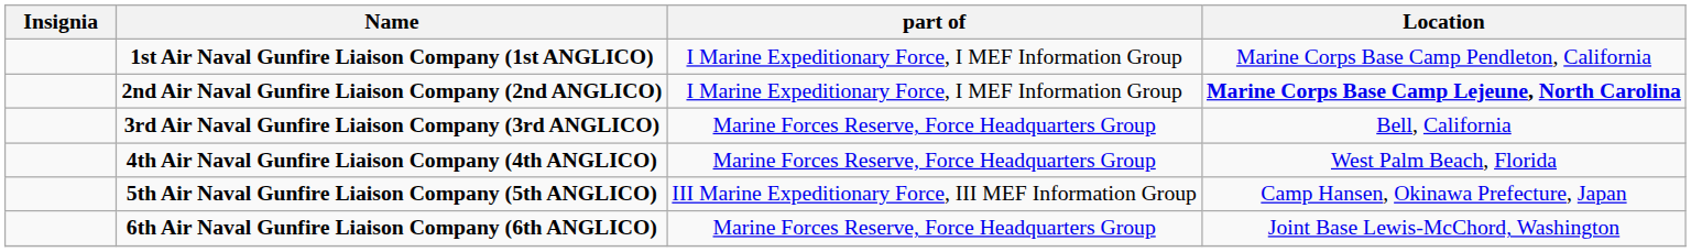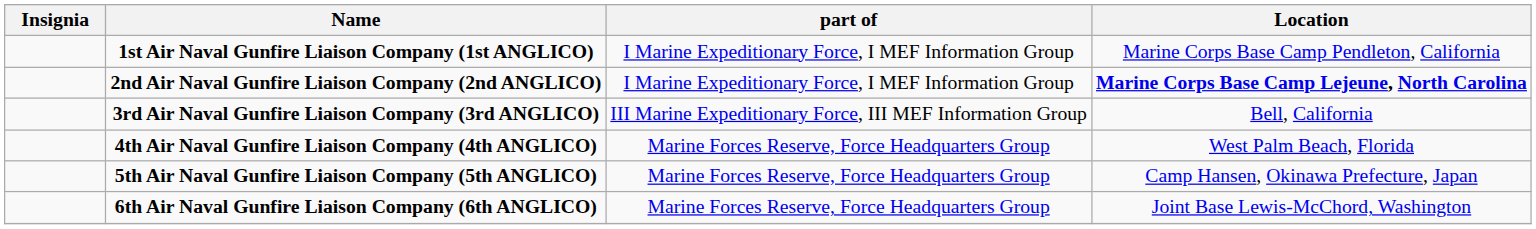3rd Air Naval Gunfire Liaison Company (3rd ANGLICO) | part of: Marine Forces Reserve, Force Headquarters Group -> III Marine Expeditionary Force, III MEF Information Group
5th Air Naval Gunfire Liaison Company (5th ANGLICO) | part of: III Marine Expeditionary Force, III MEF Information Group -> Marine Forces Reserve, Force Headquarters Group
